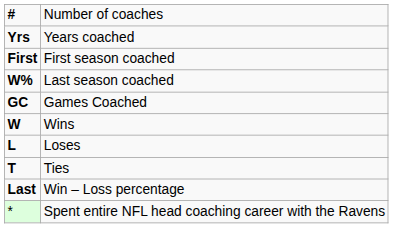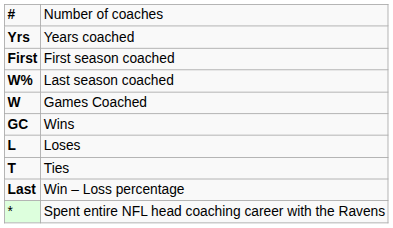Games Coached | column 1: GC -> W
Wins | column 1: W -> GC
